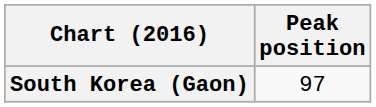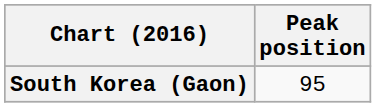South Korea (Gaon) | Peak position: 97 -> 95
